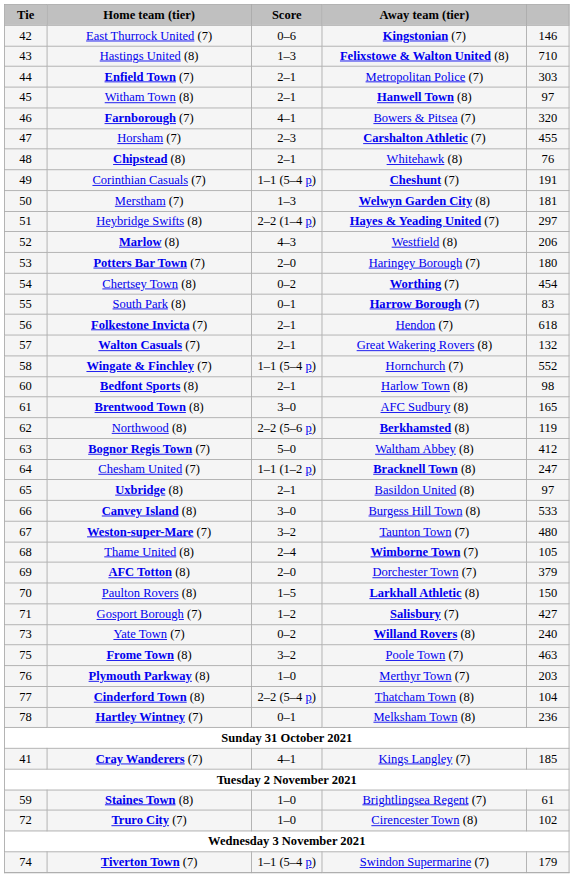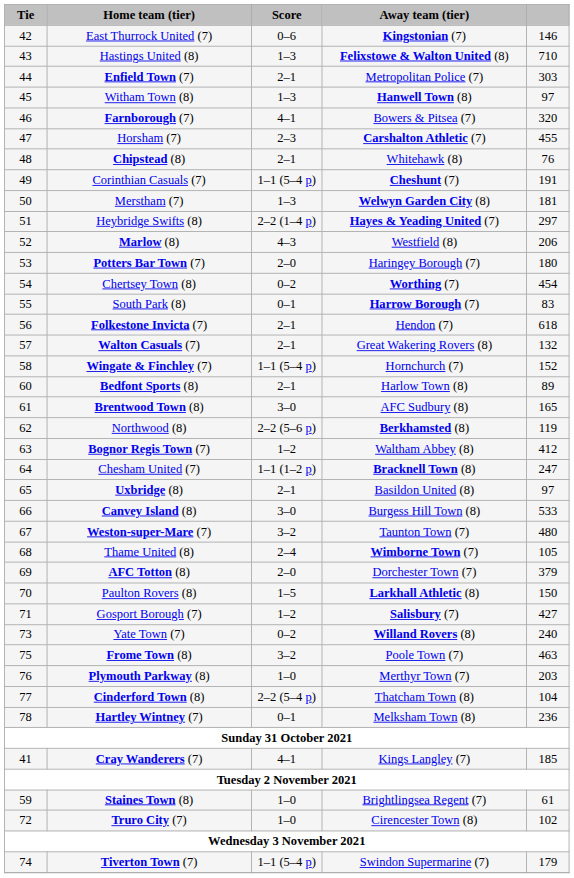Witham Town (8) | Score: 2–1 -> 1–3
Wingate & Finchley (7) | column 5: 552 -> 152
Bedfont Sports (8) | column 5: 98 -> 89
Bognor Regis Town (7) | Score: 5–0 -> 1–2
